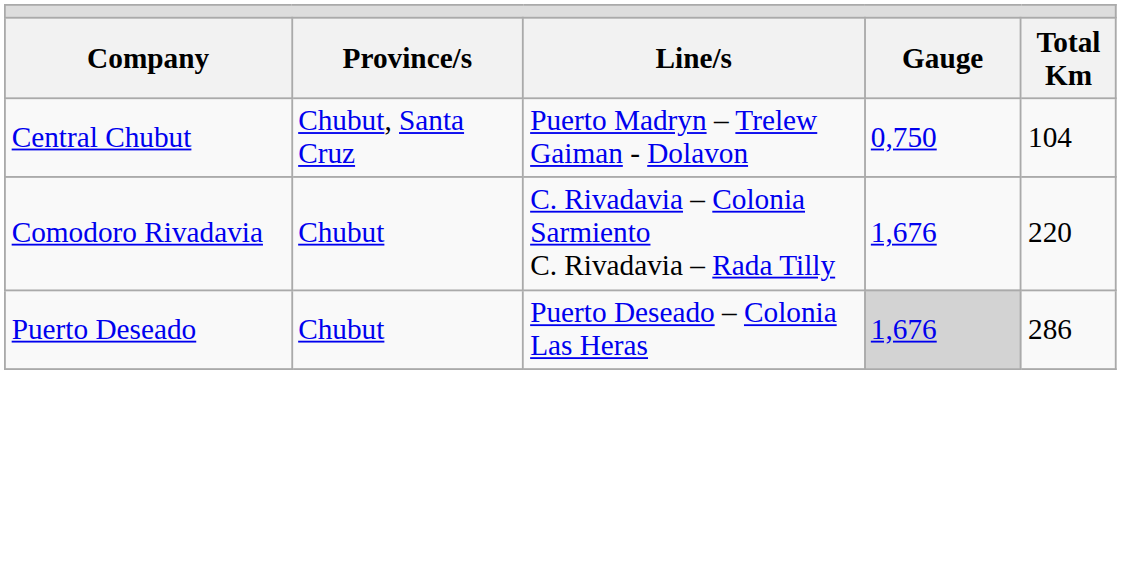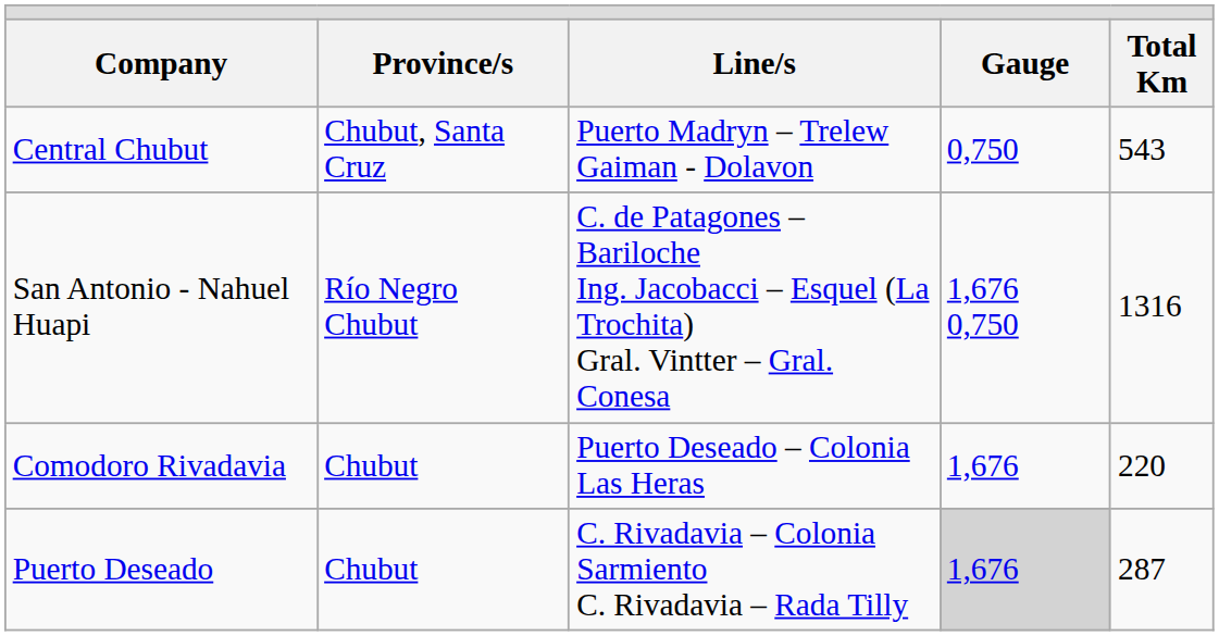Central Chubut | Total Km: 104 -> 543
+ row: San Antonio - Nahuel Huapi | Río Negro Chubut | C. de Patagones – Bariloche Ing. Jacobacci – Esquel (La Trochita) Gral. Vintter – Gral. Conesa | 1,676 0,750 | 1316
Comodoro Rivadavia | Line/s: C. Rivadavia – Colonia Sarmiento C. Rivadavia – Rada Tilly -> Puerto Deseado – Colonia Las Heras
Puerto Deseado | Line/s: Puerto Deseado – Colonia Las Heras -> C. Rivadavia – Colonia Sarmiento C. Rivadavia – Rada Tilly
Puerto Deseado | Total Km: 286 -> 287
